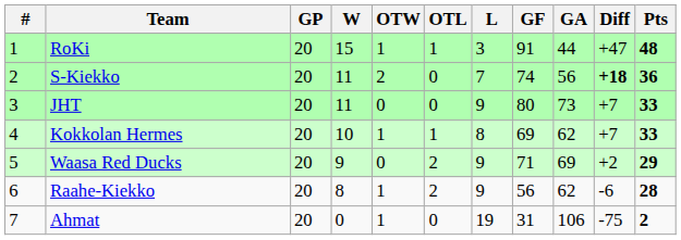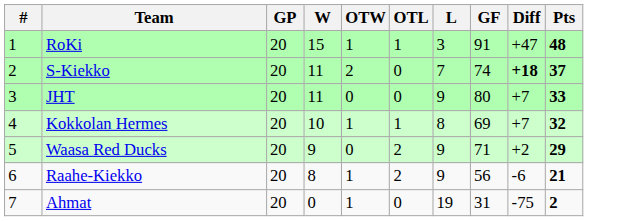- column: GA | 44 | 56 | 73 | 62 | 69 | 62 | 106
S-Kiekko | Pts: 36 -> 37
Kokkolan Hermes | Pts: 33 -> 32
Raahe-Kiekko | Pts: 28 -> 21
